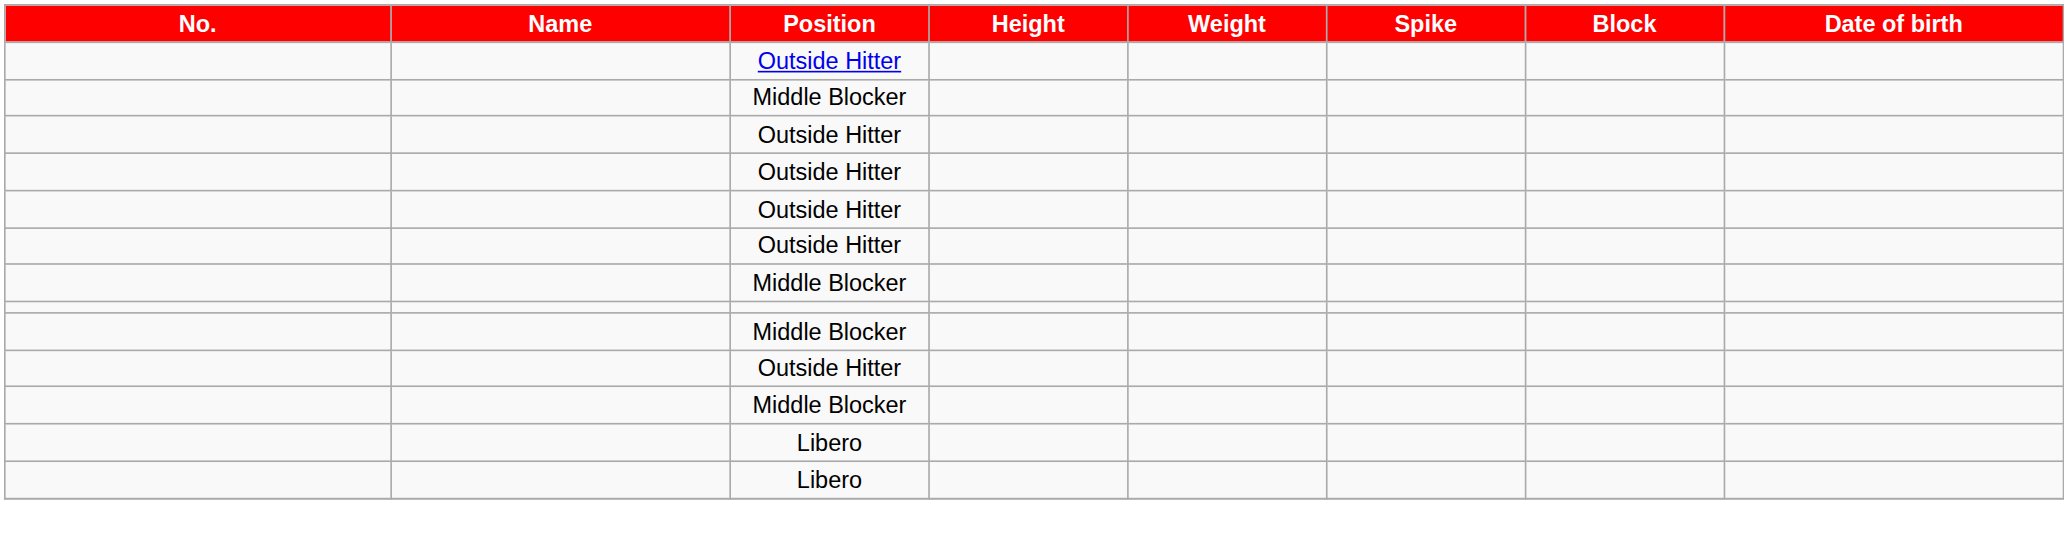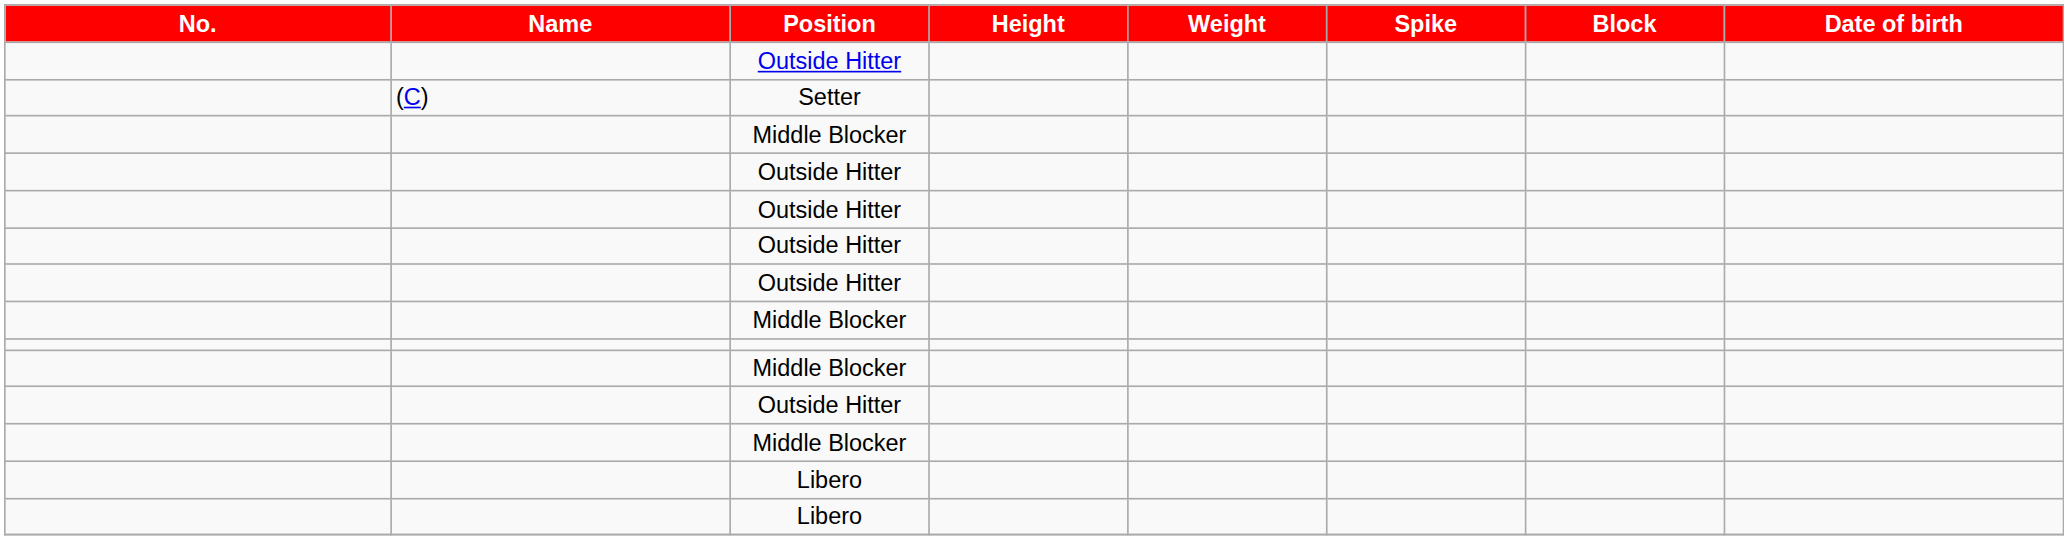+ row: (C) | Setter
